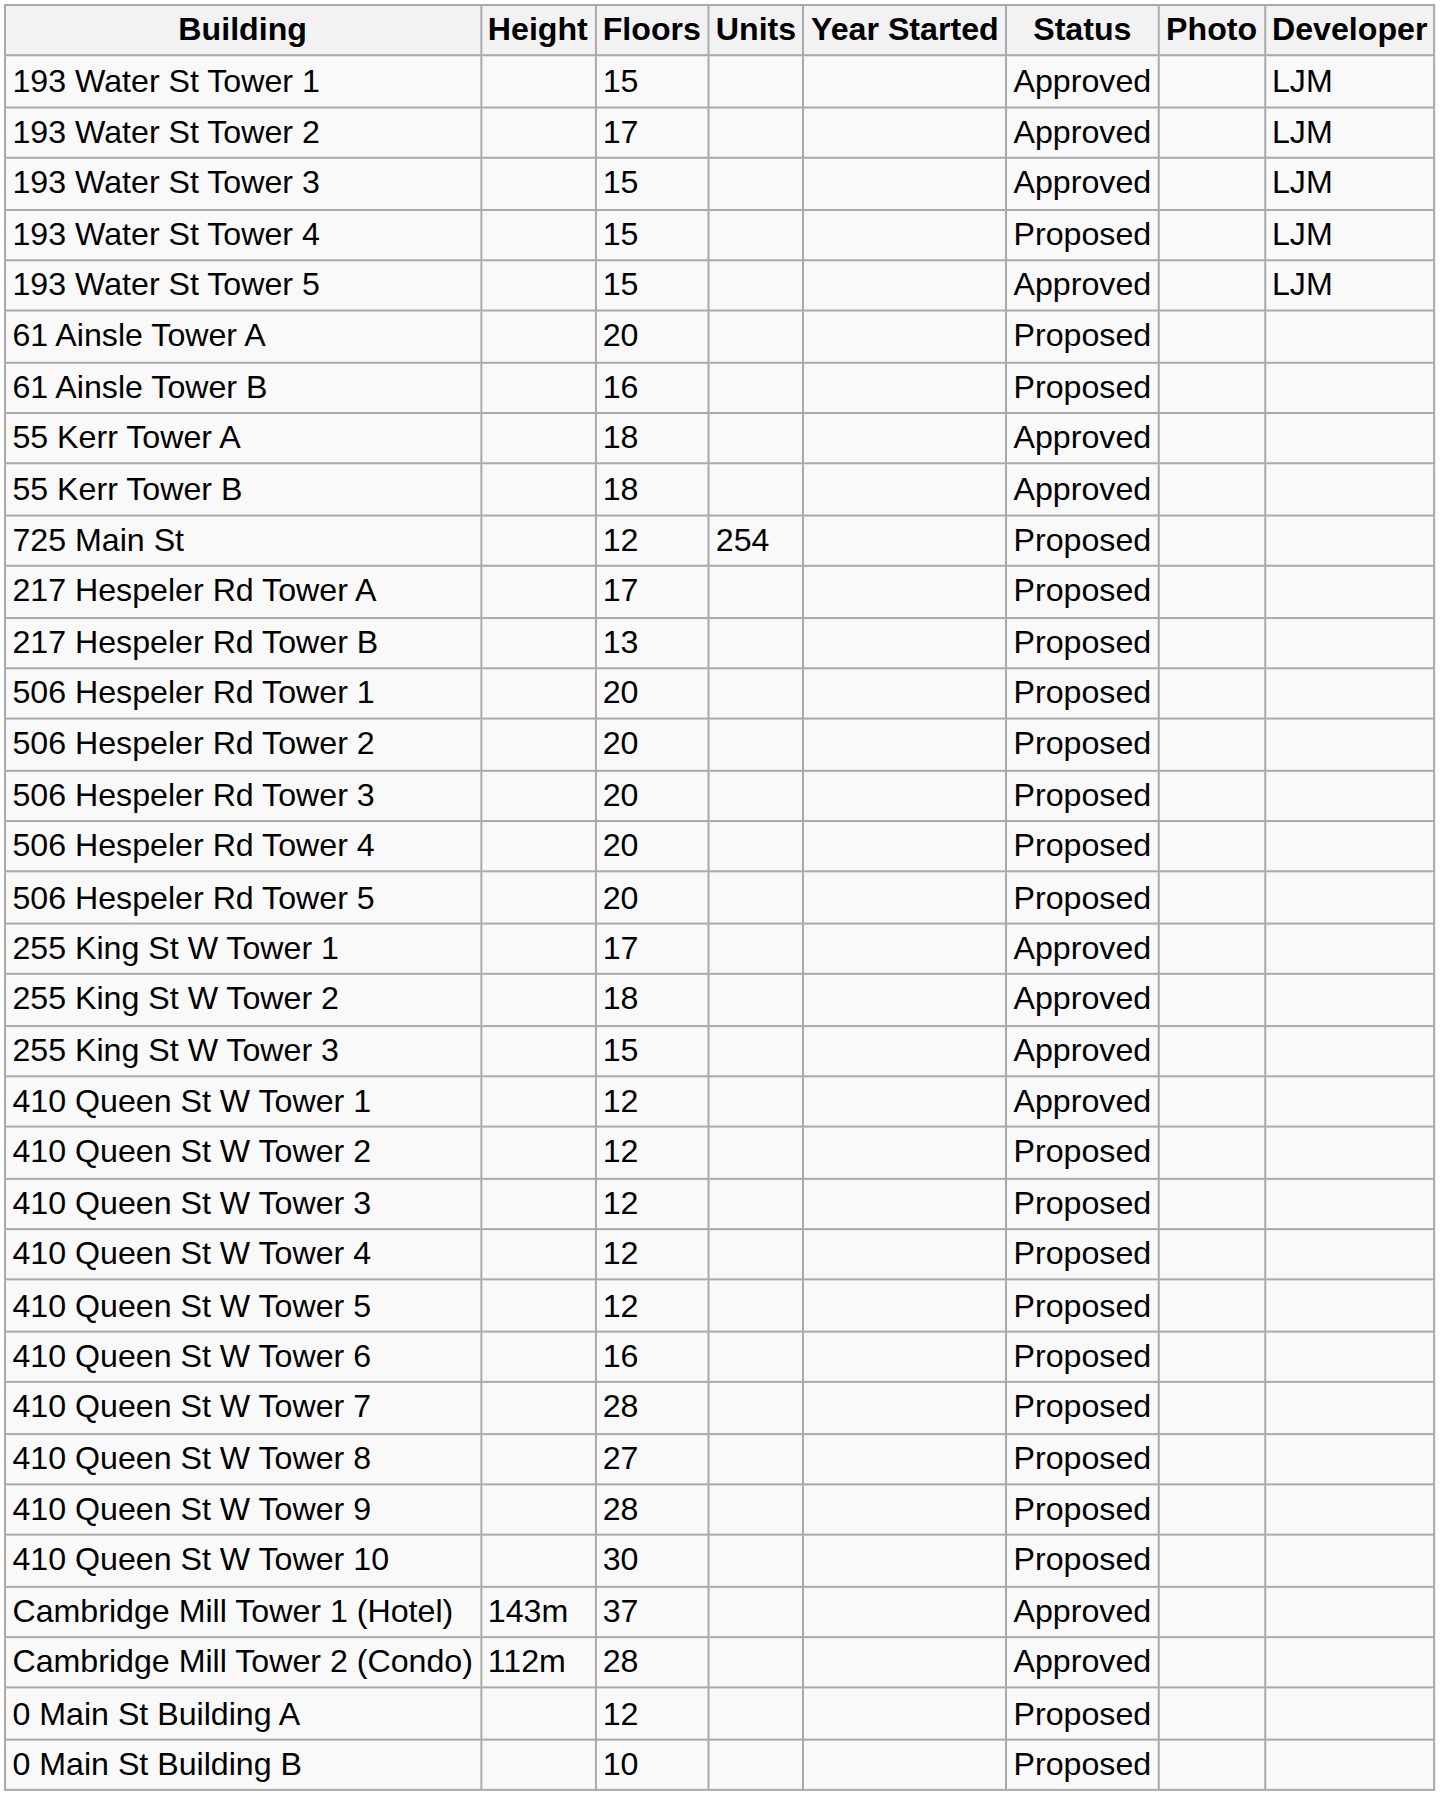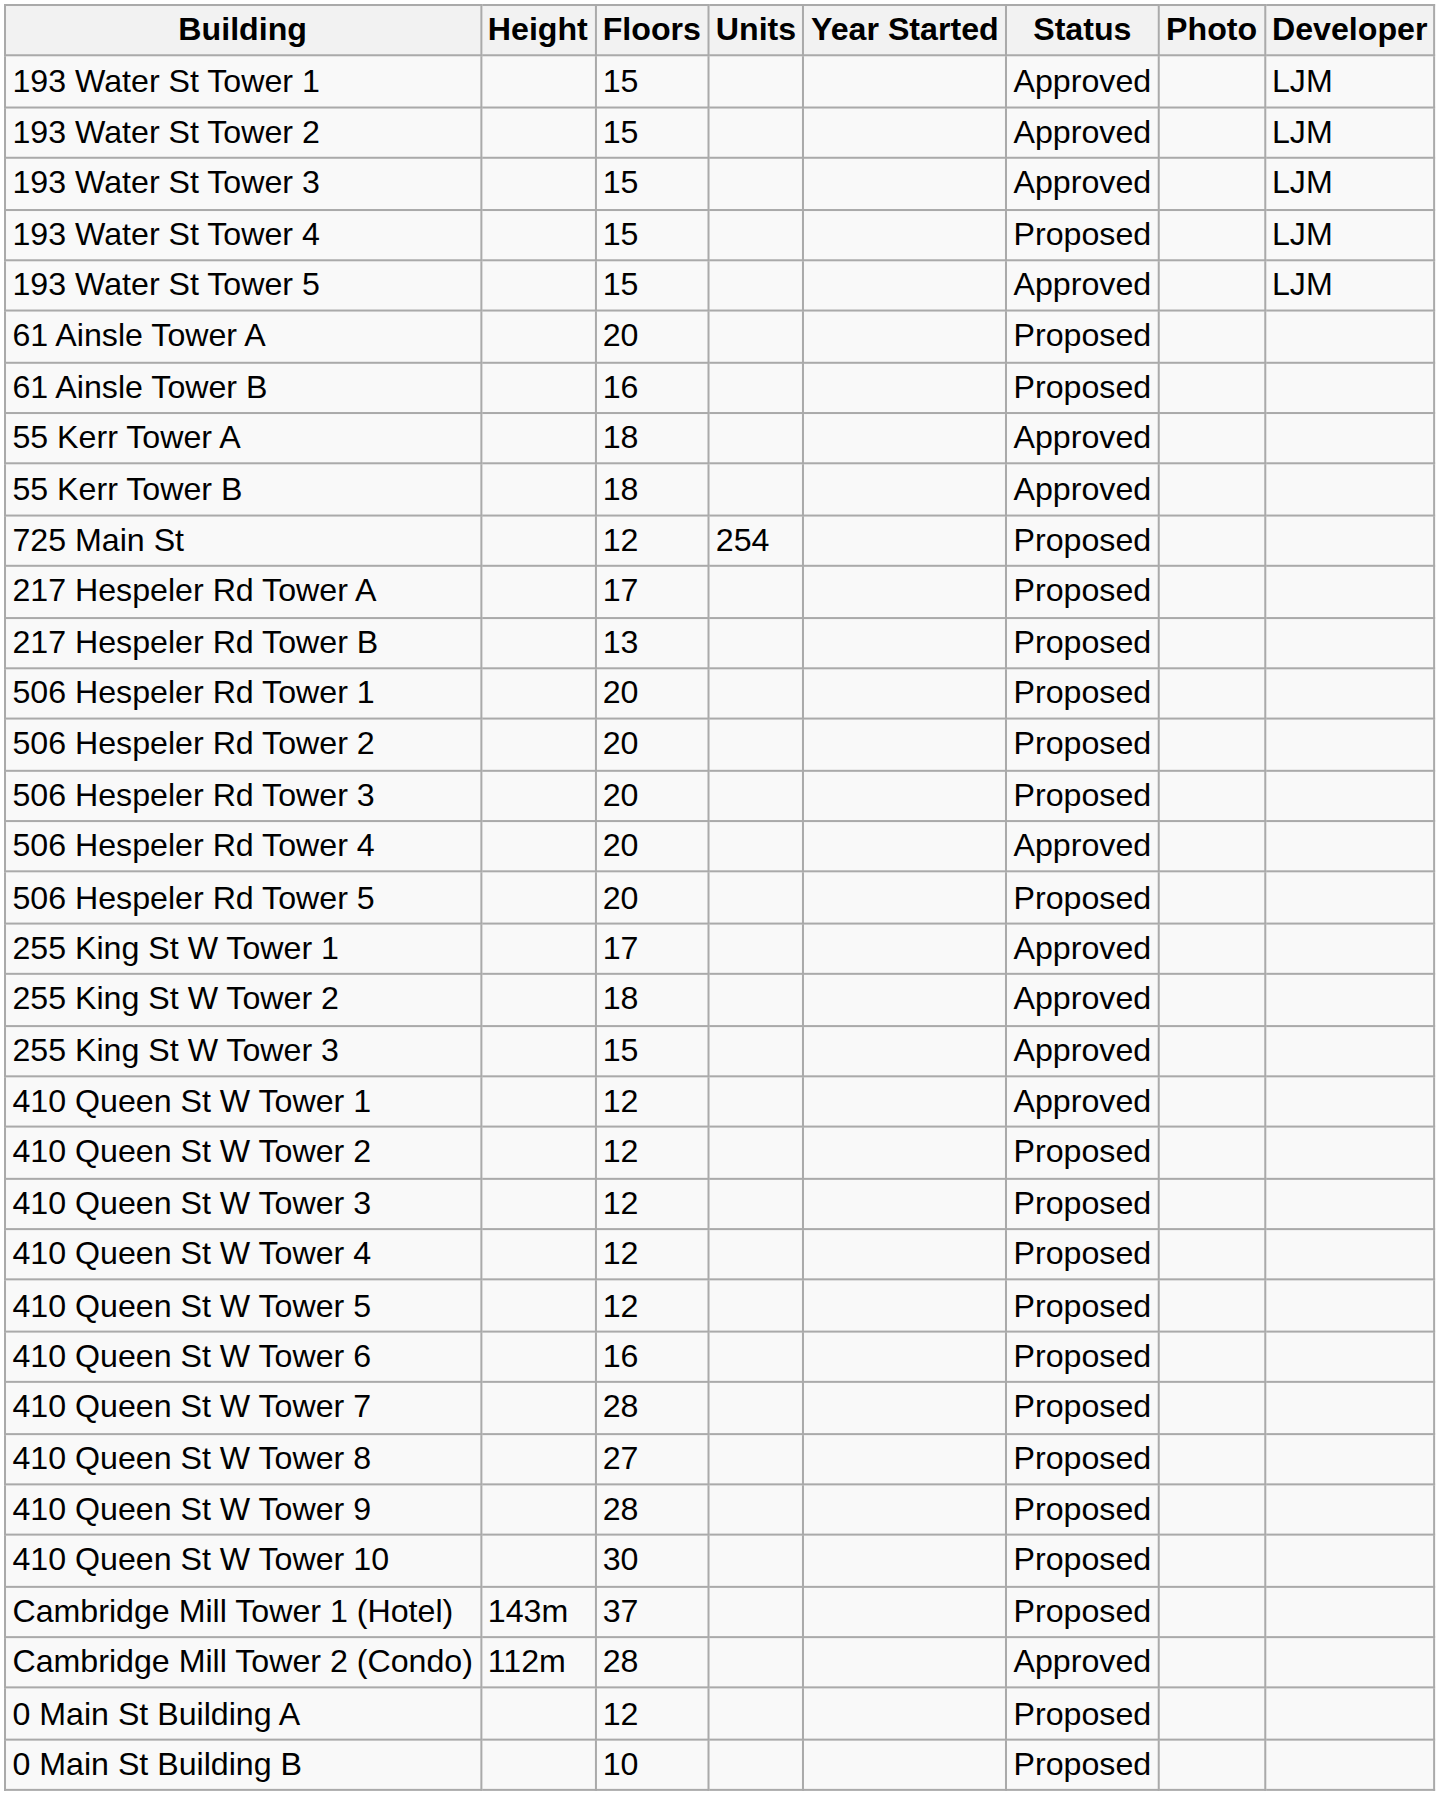193 Water St Tower 2 | Floors: 17 -> 15
506 Hespeler Rd Tower 4 | Status: Proposed -> Approved
Cambridge Mill Tower 1 (Hotel) | Status: Approved -> Proposed
